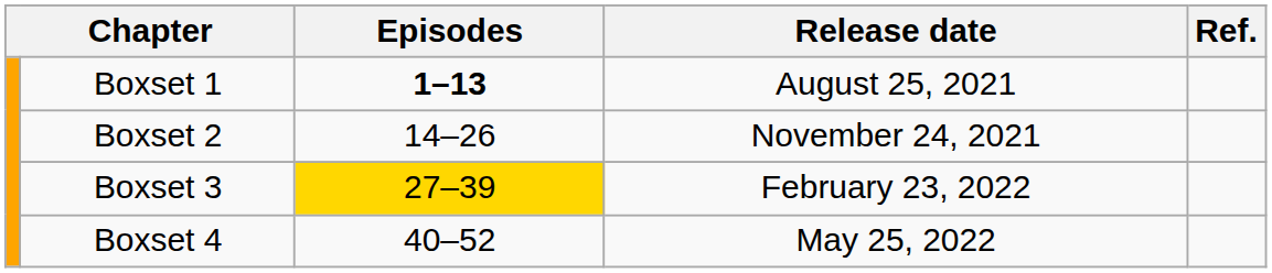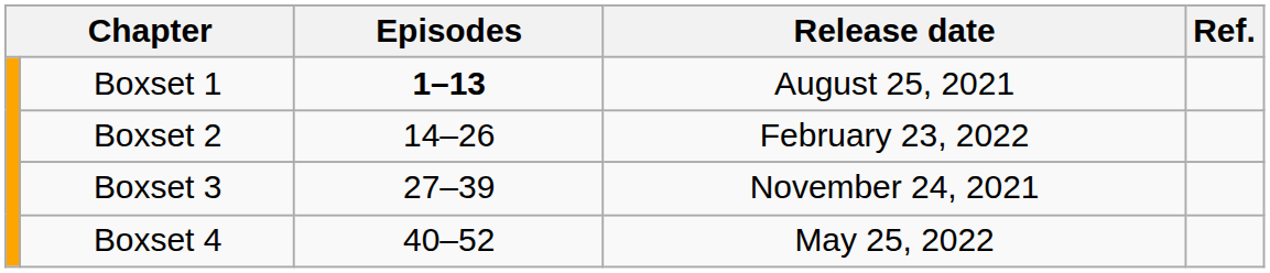Boxset 2 | Release date: November 24, 2021 -> February 23, 2022
Boxset 3 | Episodes: gold background -> no background
Boxset 3 | Release date: February 23, 2022 -> November 24, 2021
